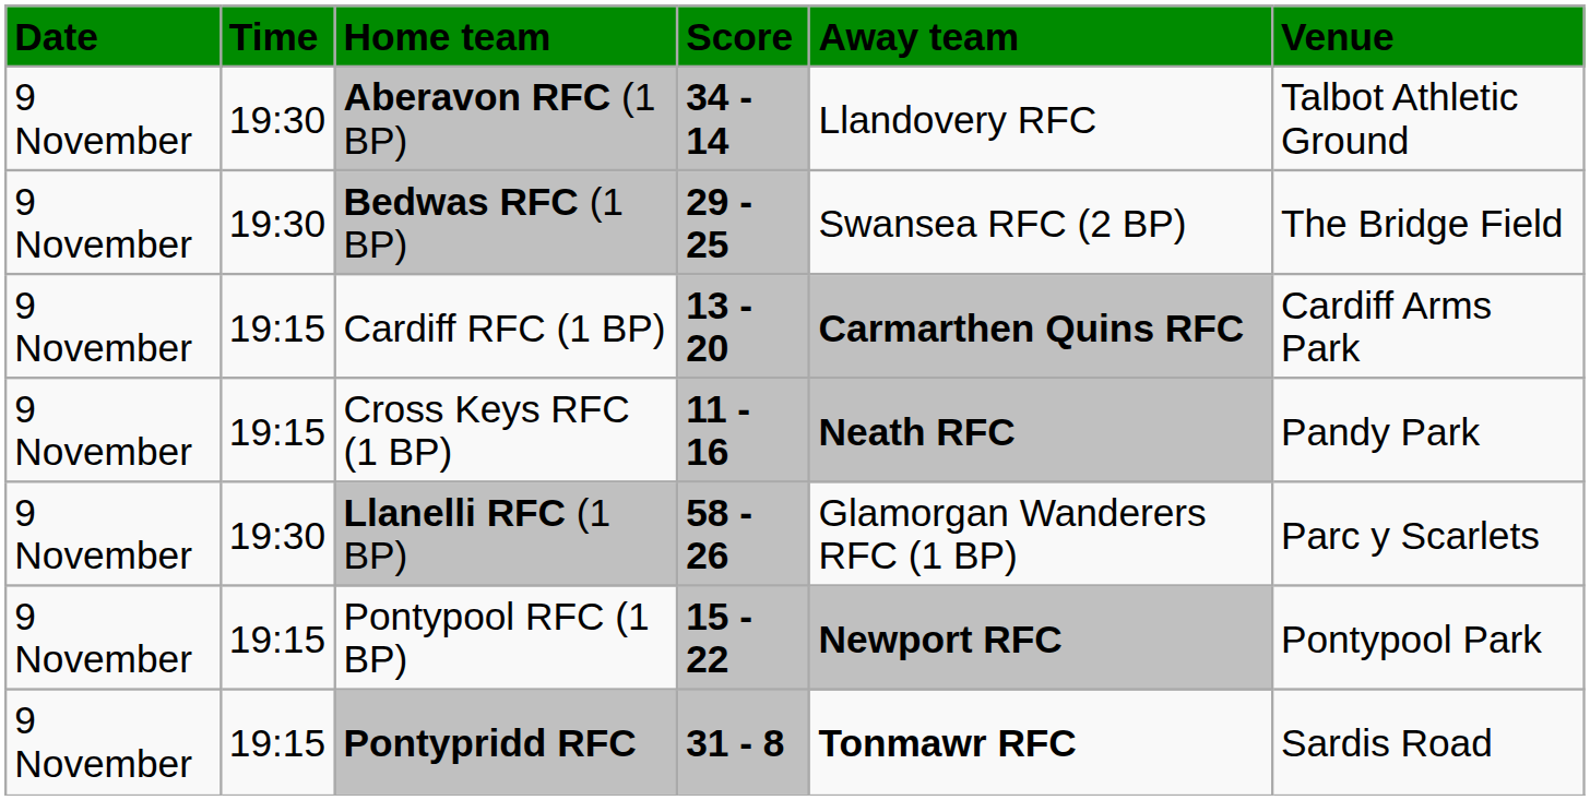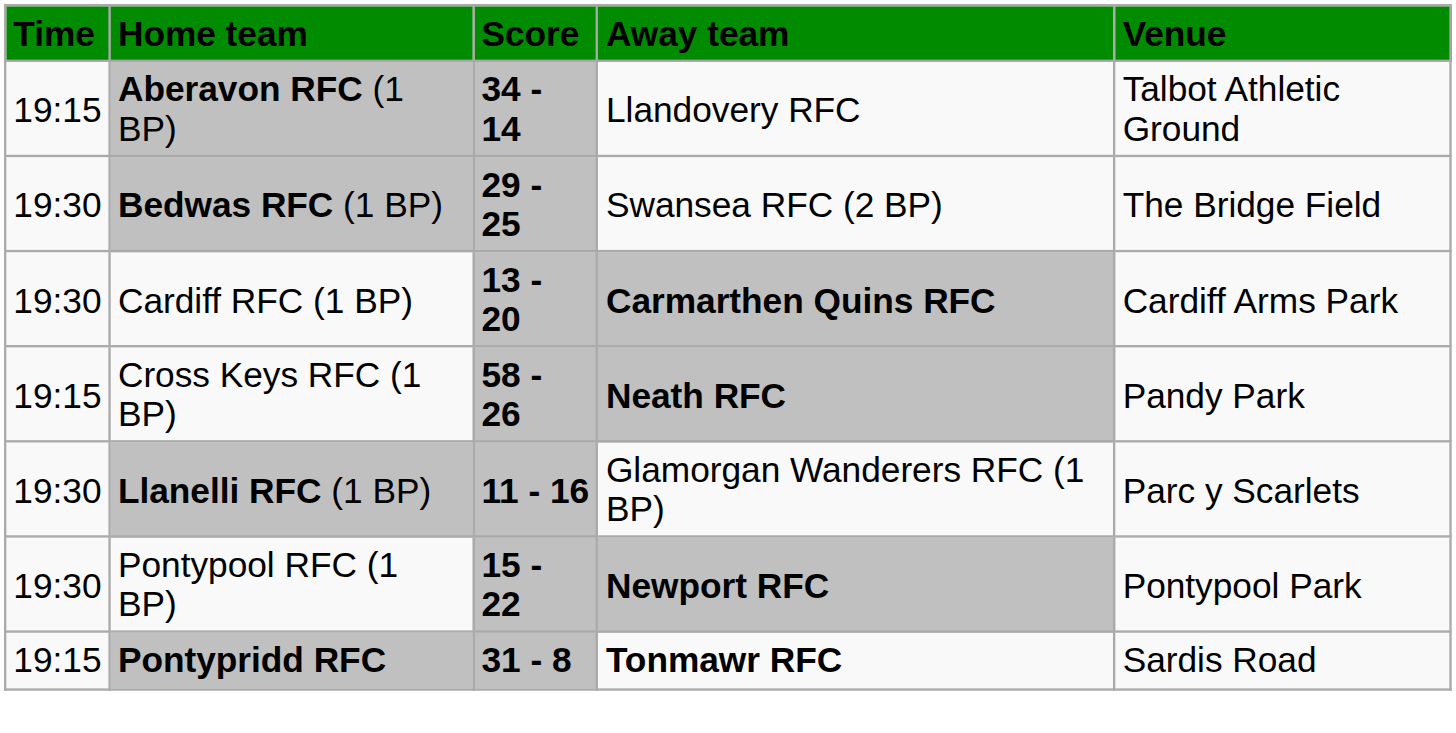- column: Date | 9 November | 9 November | 9 November | 9 November | 9 November | 9 November | 9 November
Aberavon RFC (1 BP) | Time: 19:30 -> 19:15
Cardiff RFC (1 BP) | Time: 19:15 -> 19:30
Cross Keys RFC (1 BP) | Score: 11 - 16 -> 58 - 26
Llanelli RFC (1 BP) | Score: 58 - 26 -> 11 - 16
Pontypool RFC (1 BP) | Time: 19:15 -> 19:30
